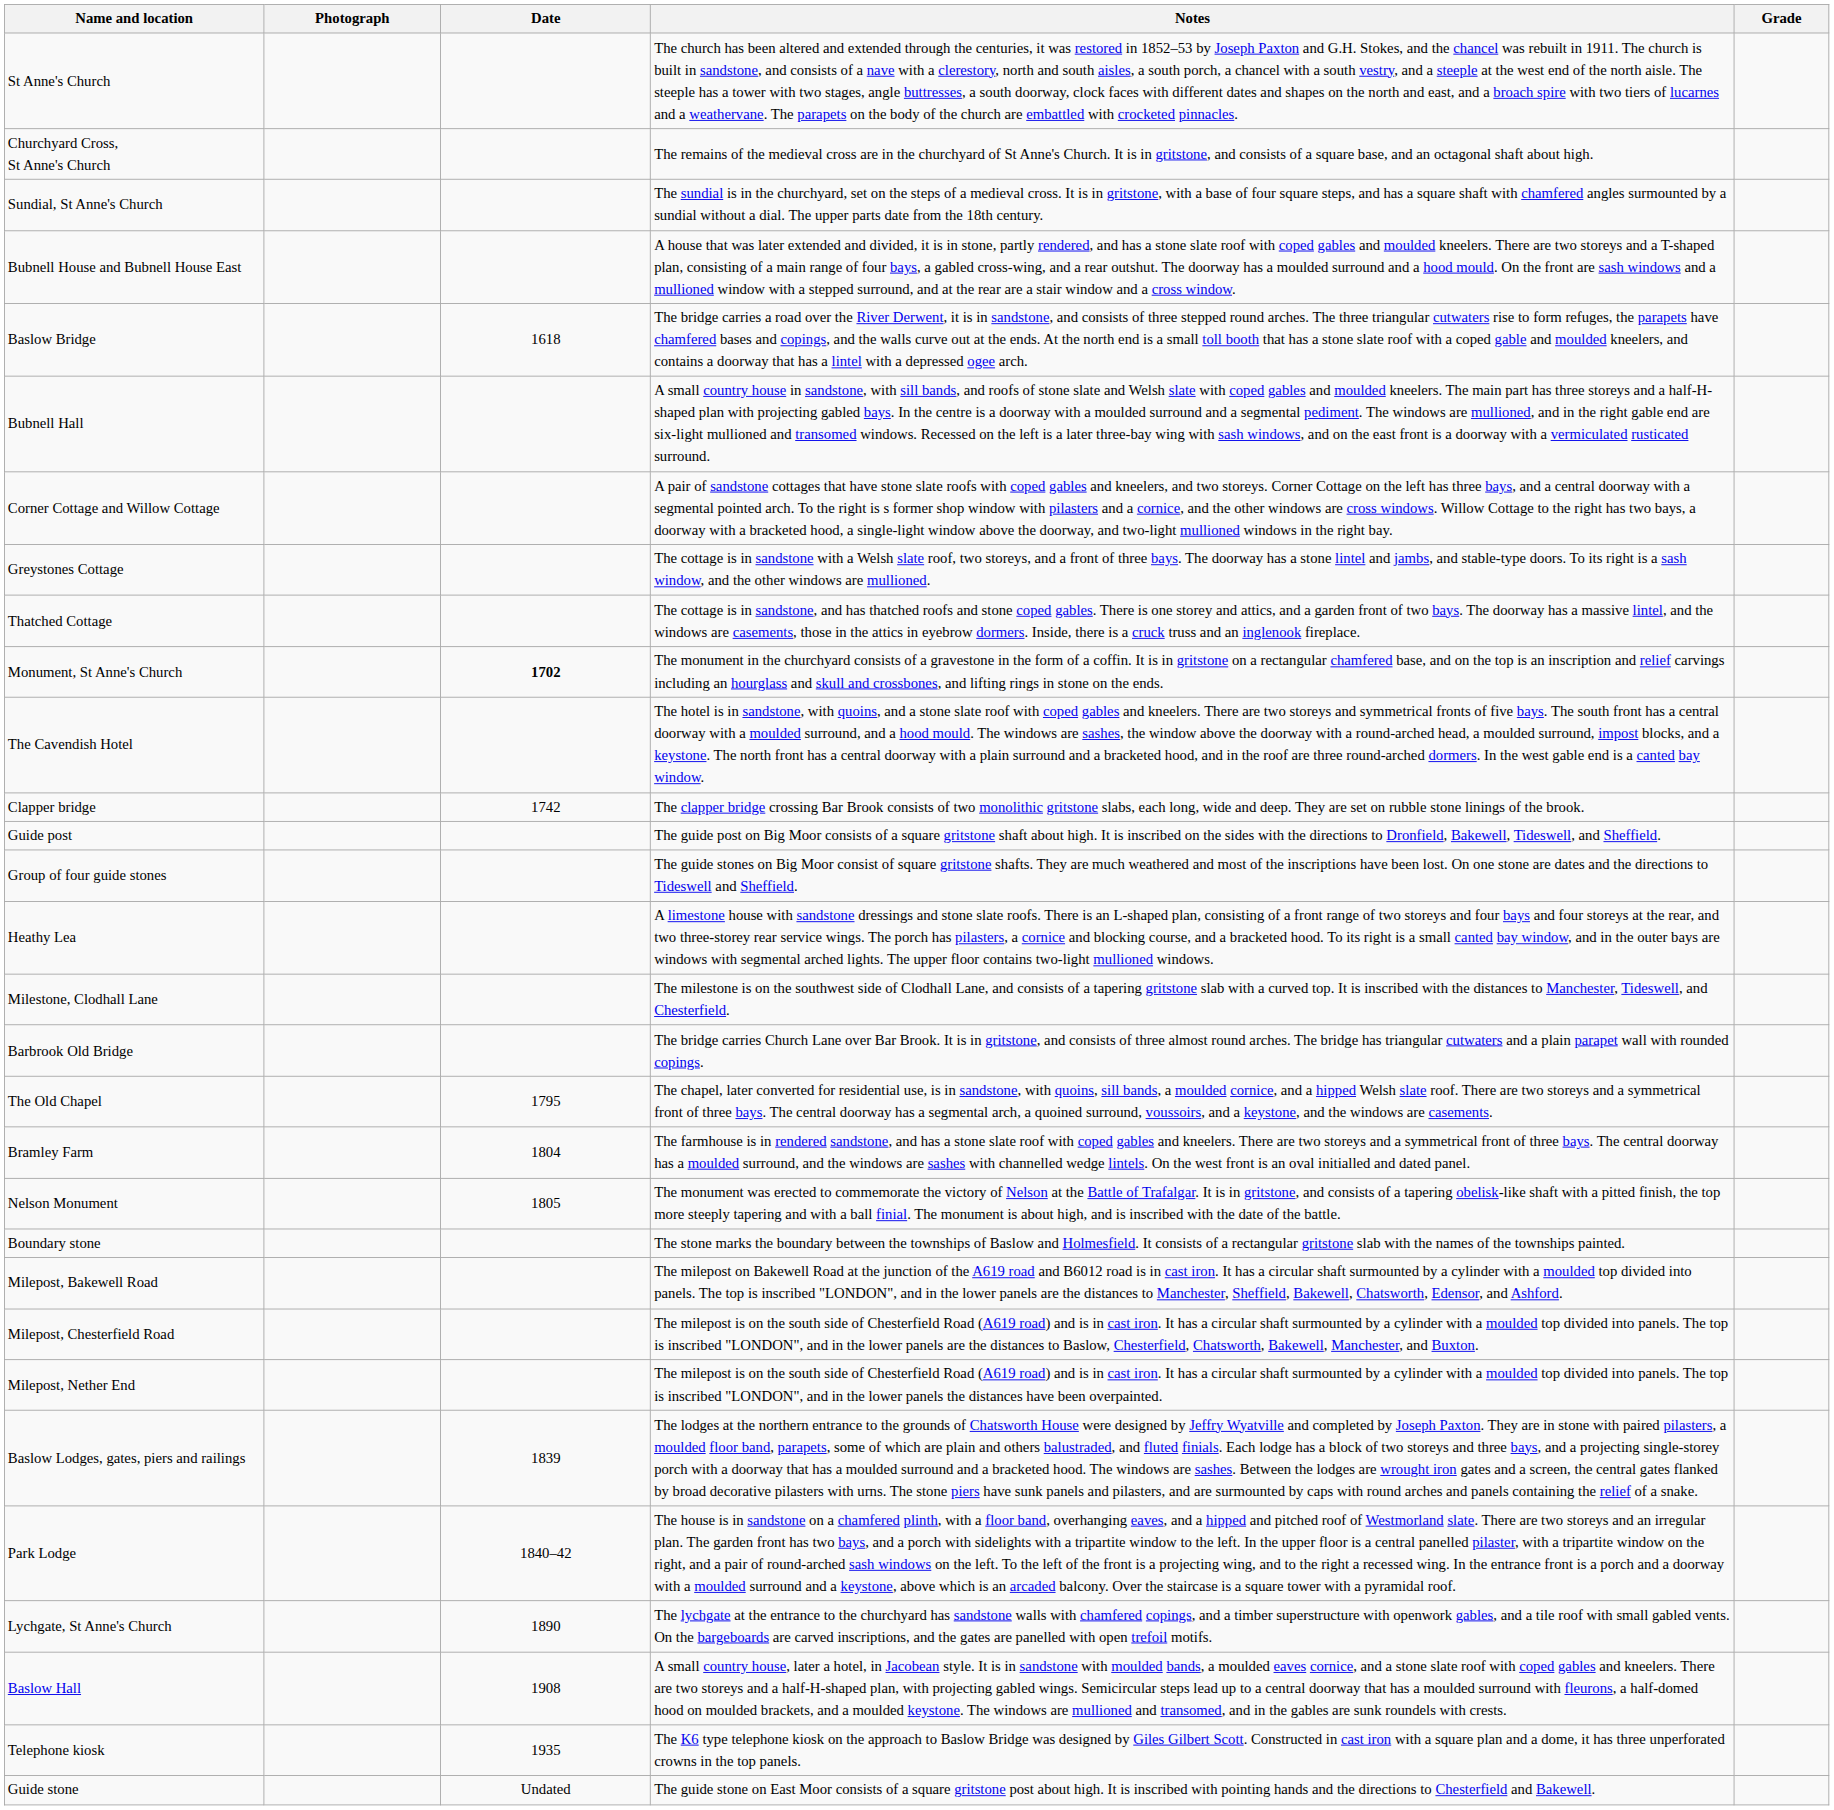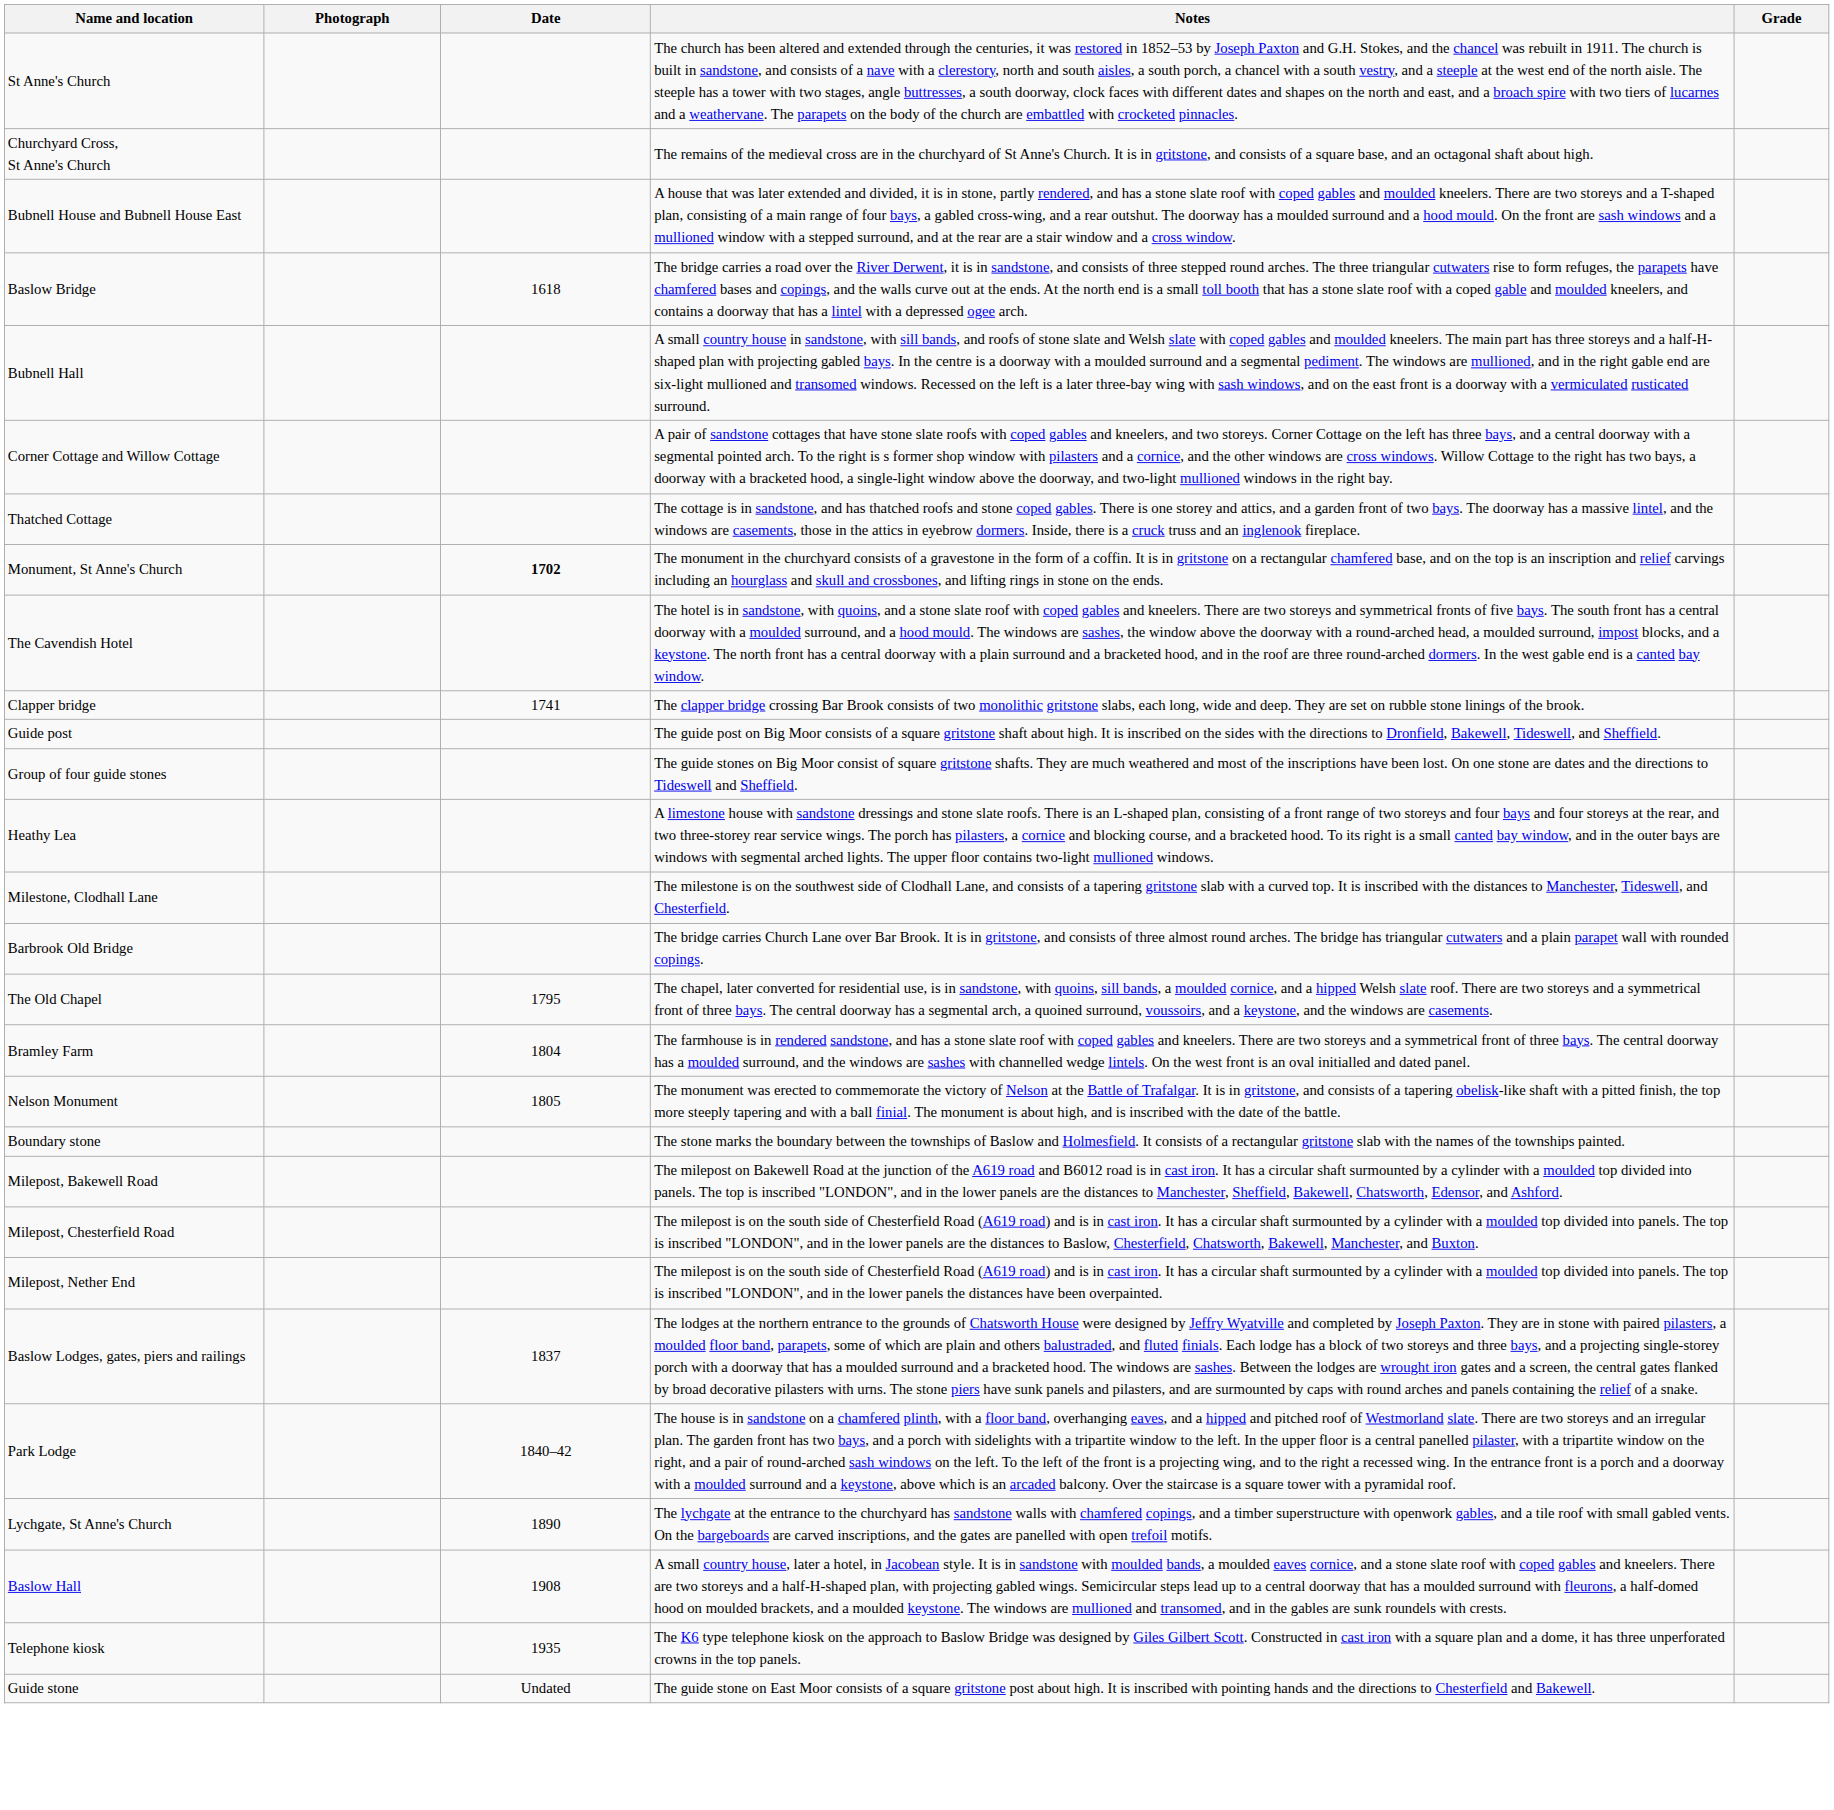- row: Sundial, St Anne's Church | The sundial is in the churchyard, set on the steps of a medieval cross. It is in gritstone, with a base of four square steps, and has a square shaft with chamfered angles surmounted by a sundial without a dial. The upper parts date from the 18th century.
- row: Greystones Cottage | The cottage is in sandstone with a Welsh slate roof, two storeys, and a front of three bays. The doorway has a stone lintel and jambs, and stable-type doors. To its right is a sash window, and the other windows are mullioned.
Clapper bridge | Date: 1742 -> 1741
Baslow Lodges, gates, piers and railings | Date: 1839 -> 1837
